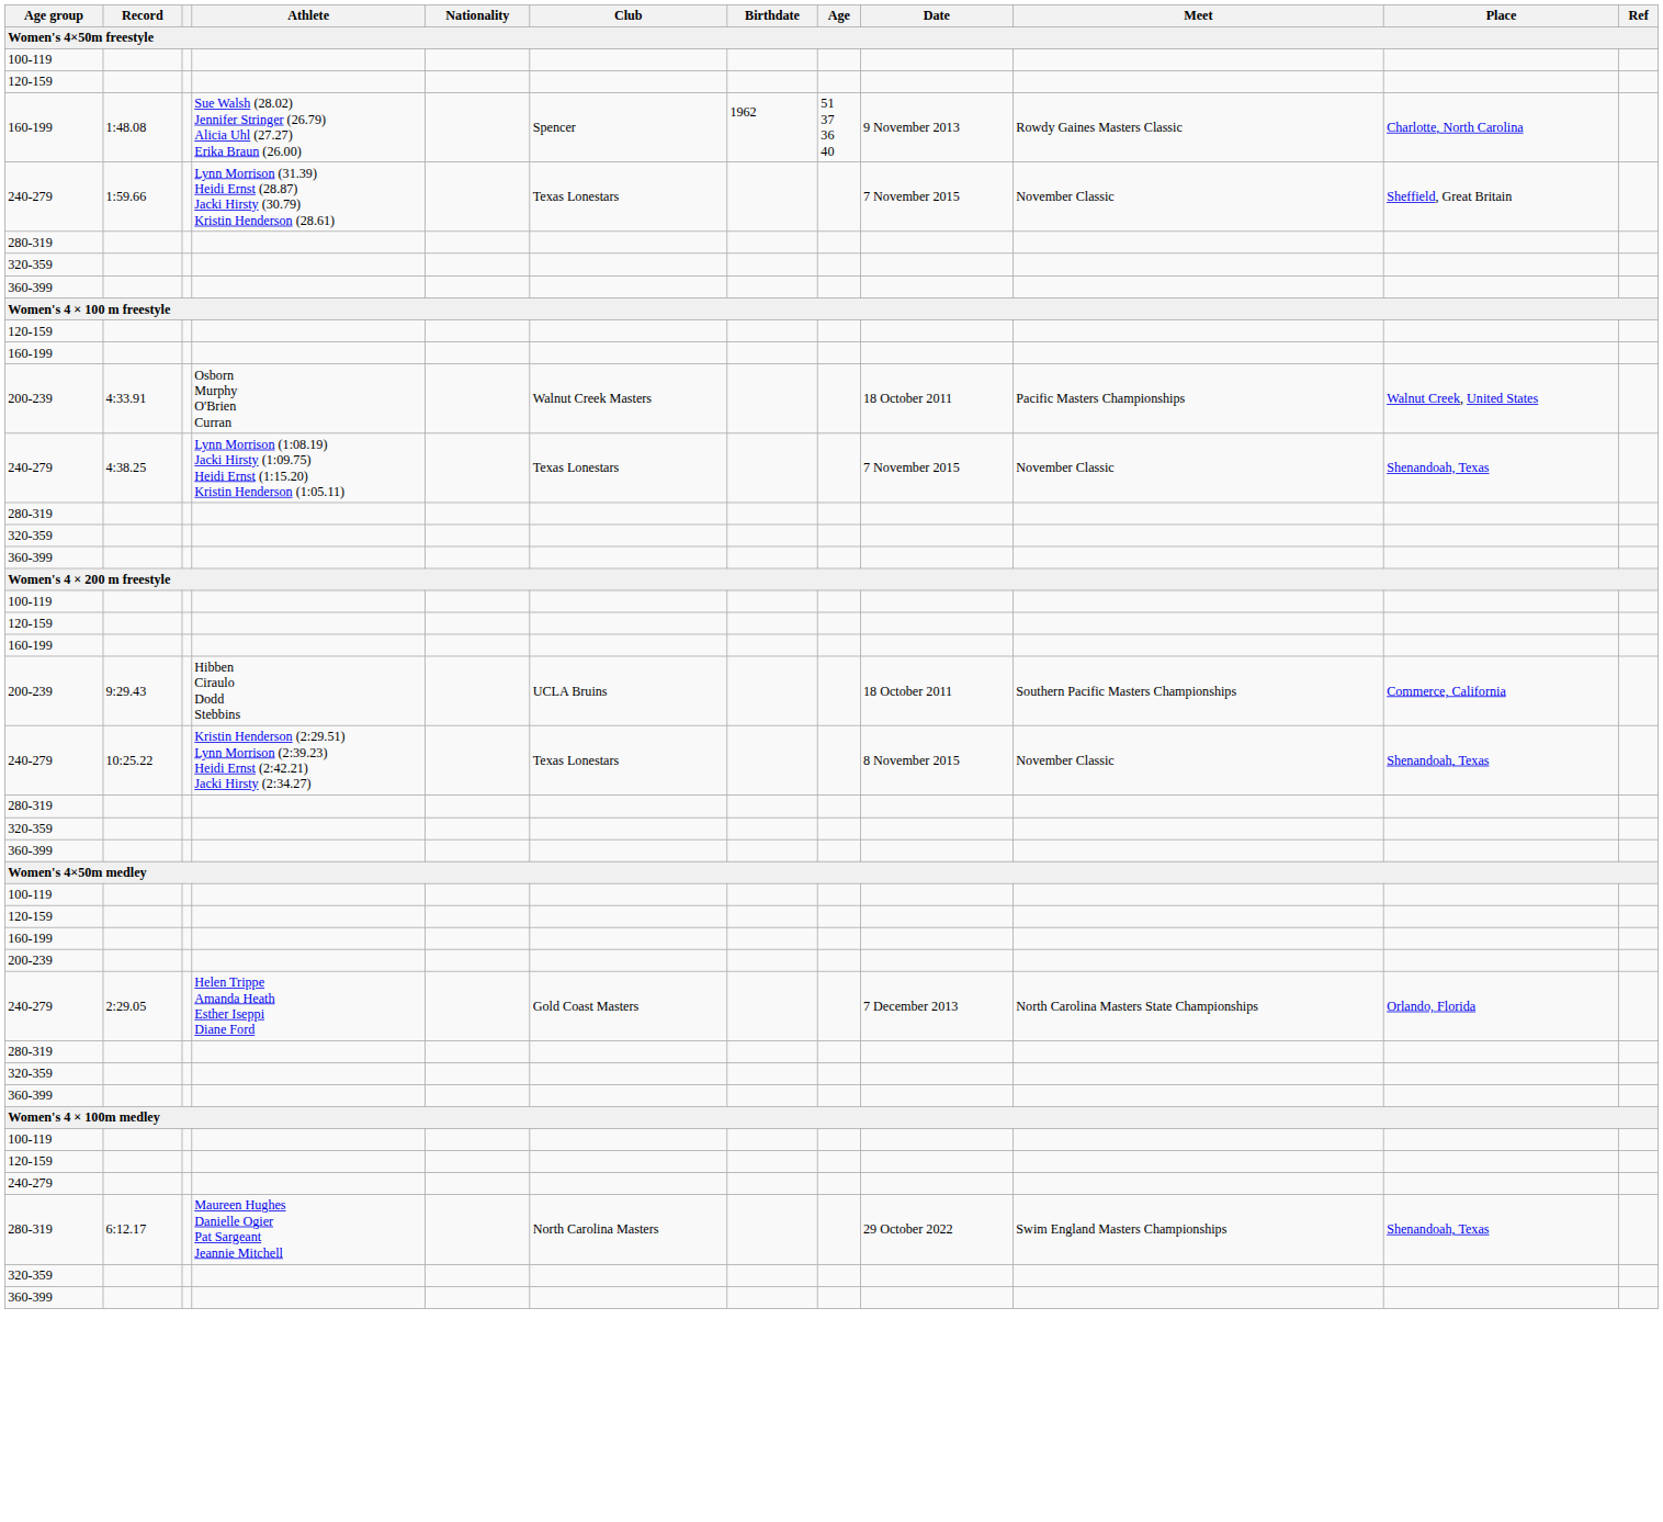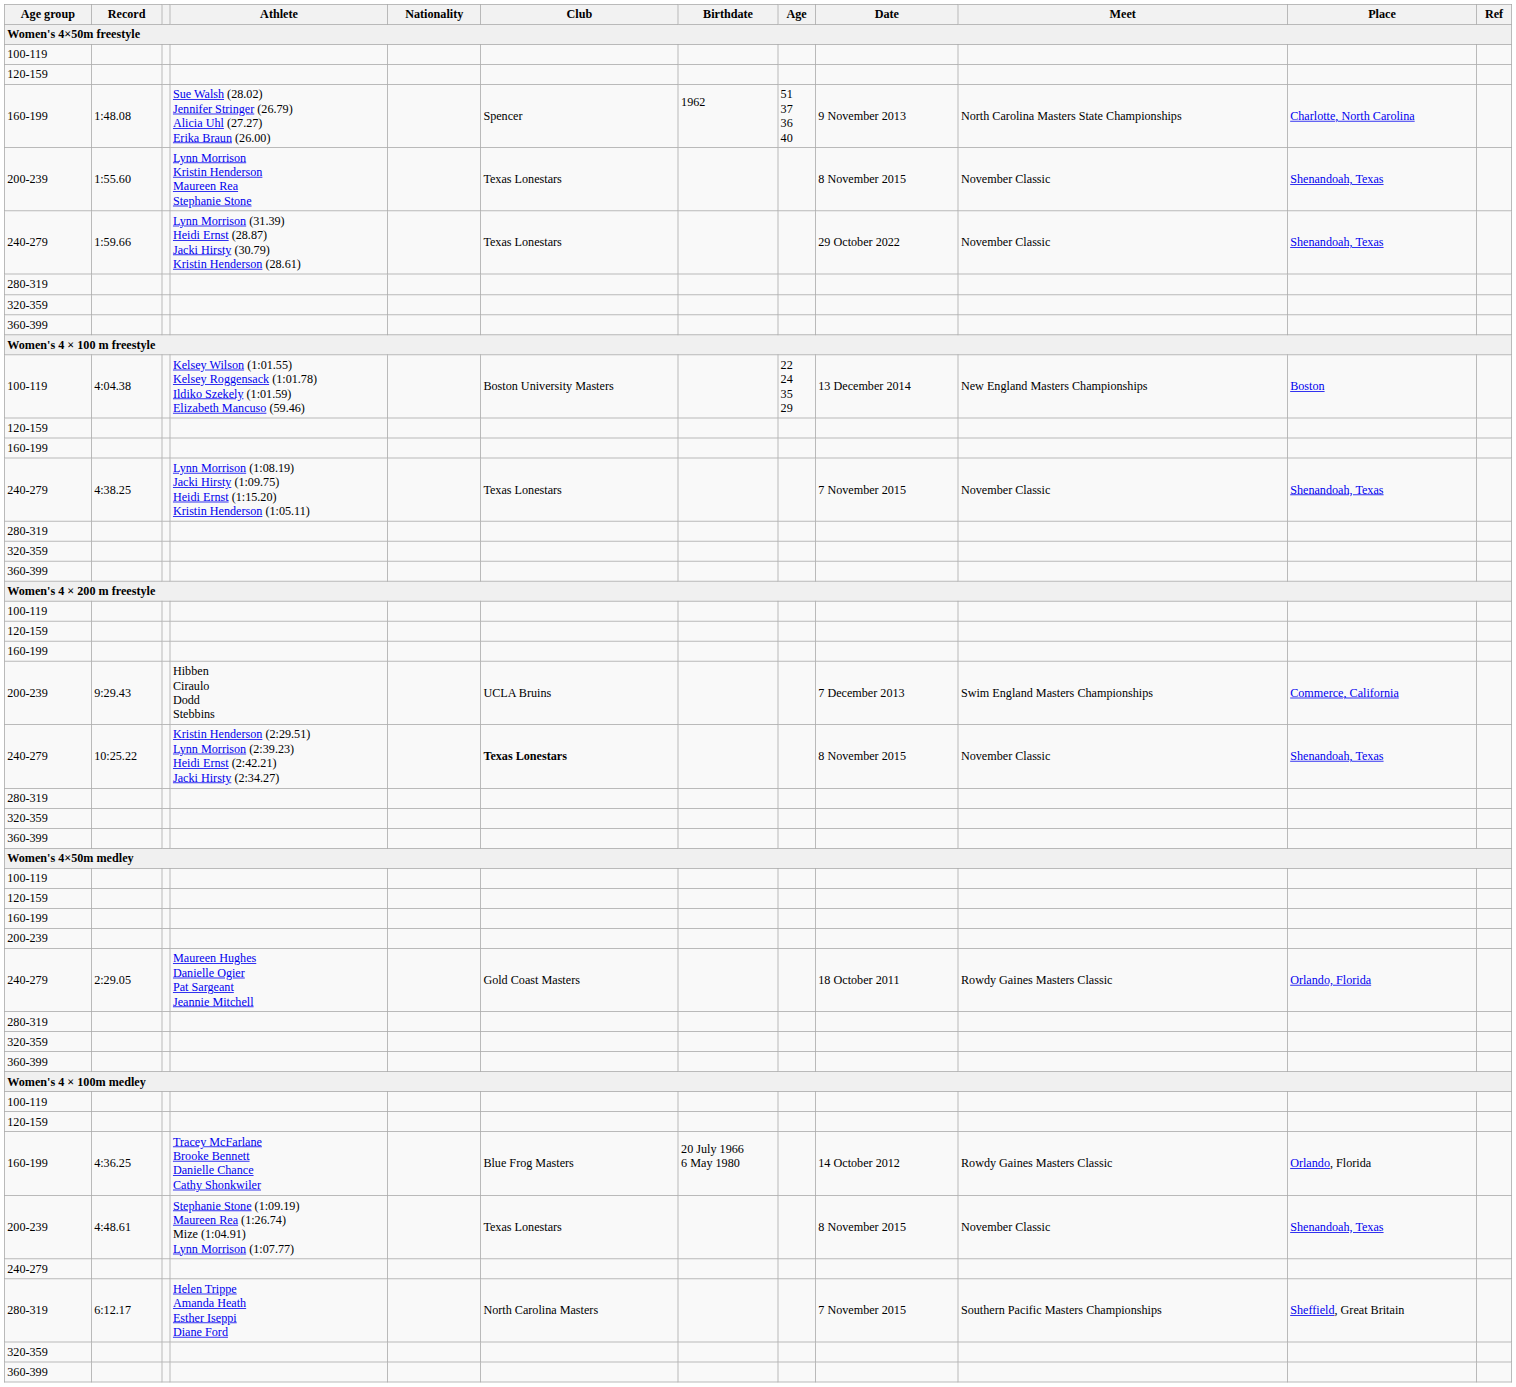1:48.08 | Meet: Rowdy Gaines Masters Classic -> North Carolina Masters State Championships
+ row: 200-239 | 1:55.60 | Lynn Morrison Kristin Henderson Maureen Rea Stephanie Stone | Texas Lonestars | 8 November 2015 | November Classic | Shenandoah, Texas
1:59.66 | Date: 7 November 2015 -> 29 October 2022
1:59.66 | Place: Sheffield, Great Britain -> Shenandoah, Texas
+ row: 100-119 | 4:04.38 | Kelsey Wilson (1:01.55) Kelsey Roggensack (1:01.78) Ildiko Szekely (1:01.59) Elizabeth Mancuso (59.46) | Boston University Masters | 22 24 35 29 | 13 December 2014 | New England Masters Championships | Boston
- row: 200-239 | 4:33.91 | Osborn Murphy O'Brien Curran | Walnut Creek Masters | 18 October 2011 | Pacific Masters Championships | Walnut Creek, United States
9:29.43 | Date: 18 October 2011 -> 7 December 2013
9:29.43 | Meet: Southern Pacific Masters Championships -> Swim England Masters Championships
10:25.22 | Club: normal -> bold
2:29.05 | Athlete: Helen Trippe Amanda Heath Esther Iseppi Diane Ford -> Maureen Hughes Danielle Ogier Pat Sargeant Jeannie Mitchell
2:29.05 | Date: 7 December 2013 -> 18 October 2011
2:29.05 | Meet: North Carolina Masters State Championships -> Rowdy Gaines Masters Classic
+ row: 160-199 | 4:36.25 | Tracey McFarlane Brooke Bennett Danielle Chance Cathy Shonkwiler | Blue Frog Masters | 20 July 1966 6 May 1980 | 14 October 2012 | Rowdy Gaines Masters Classic | Orlando, Florida
+ row: 200-239 | 4:48.61 | Stephanie Stone (1:09.19) Maureen Rea (1:26.74) Mize (1:04.91) Lynn Morrison (1:07.77) | Texas Lonestars | 8 November 2015 | November Classic | Shenandoah, Texas
6:12.17 | Athlete: Maureen Hughes Danielle Ogier Pat Sargeant Jeannie Mitchell -> Helen Trippe Amanda Heath Esther Iseppi Diane Ford
6:12.17 | Date: 29 October 2022 -> 7 November 2015
6:12.17 | Meet: Swim England Masters Championships -> Southern Pacific Masters Championships
6:12.17 | Place: Shenandoah, Texas -> Sheffield, Great Britain
